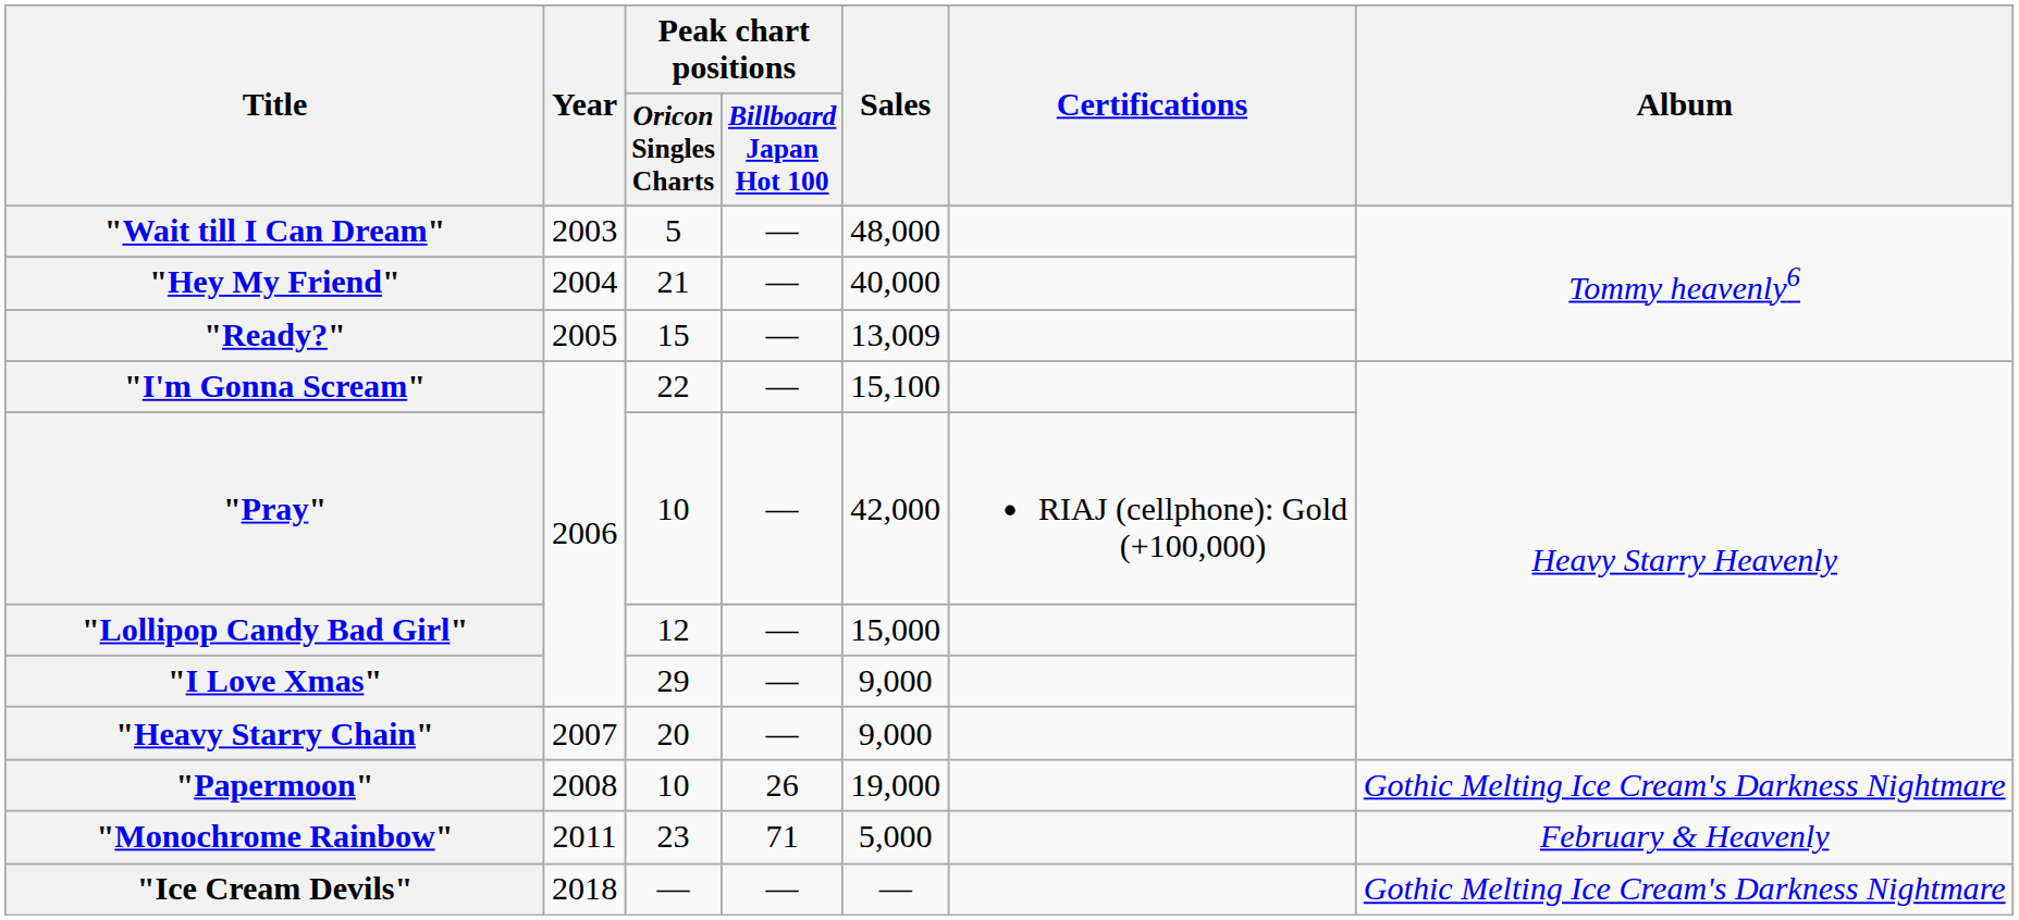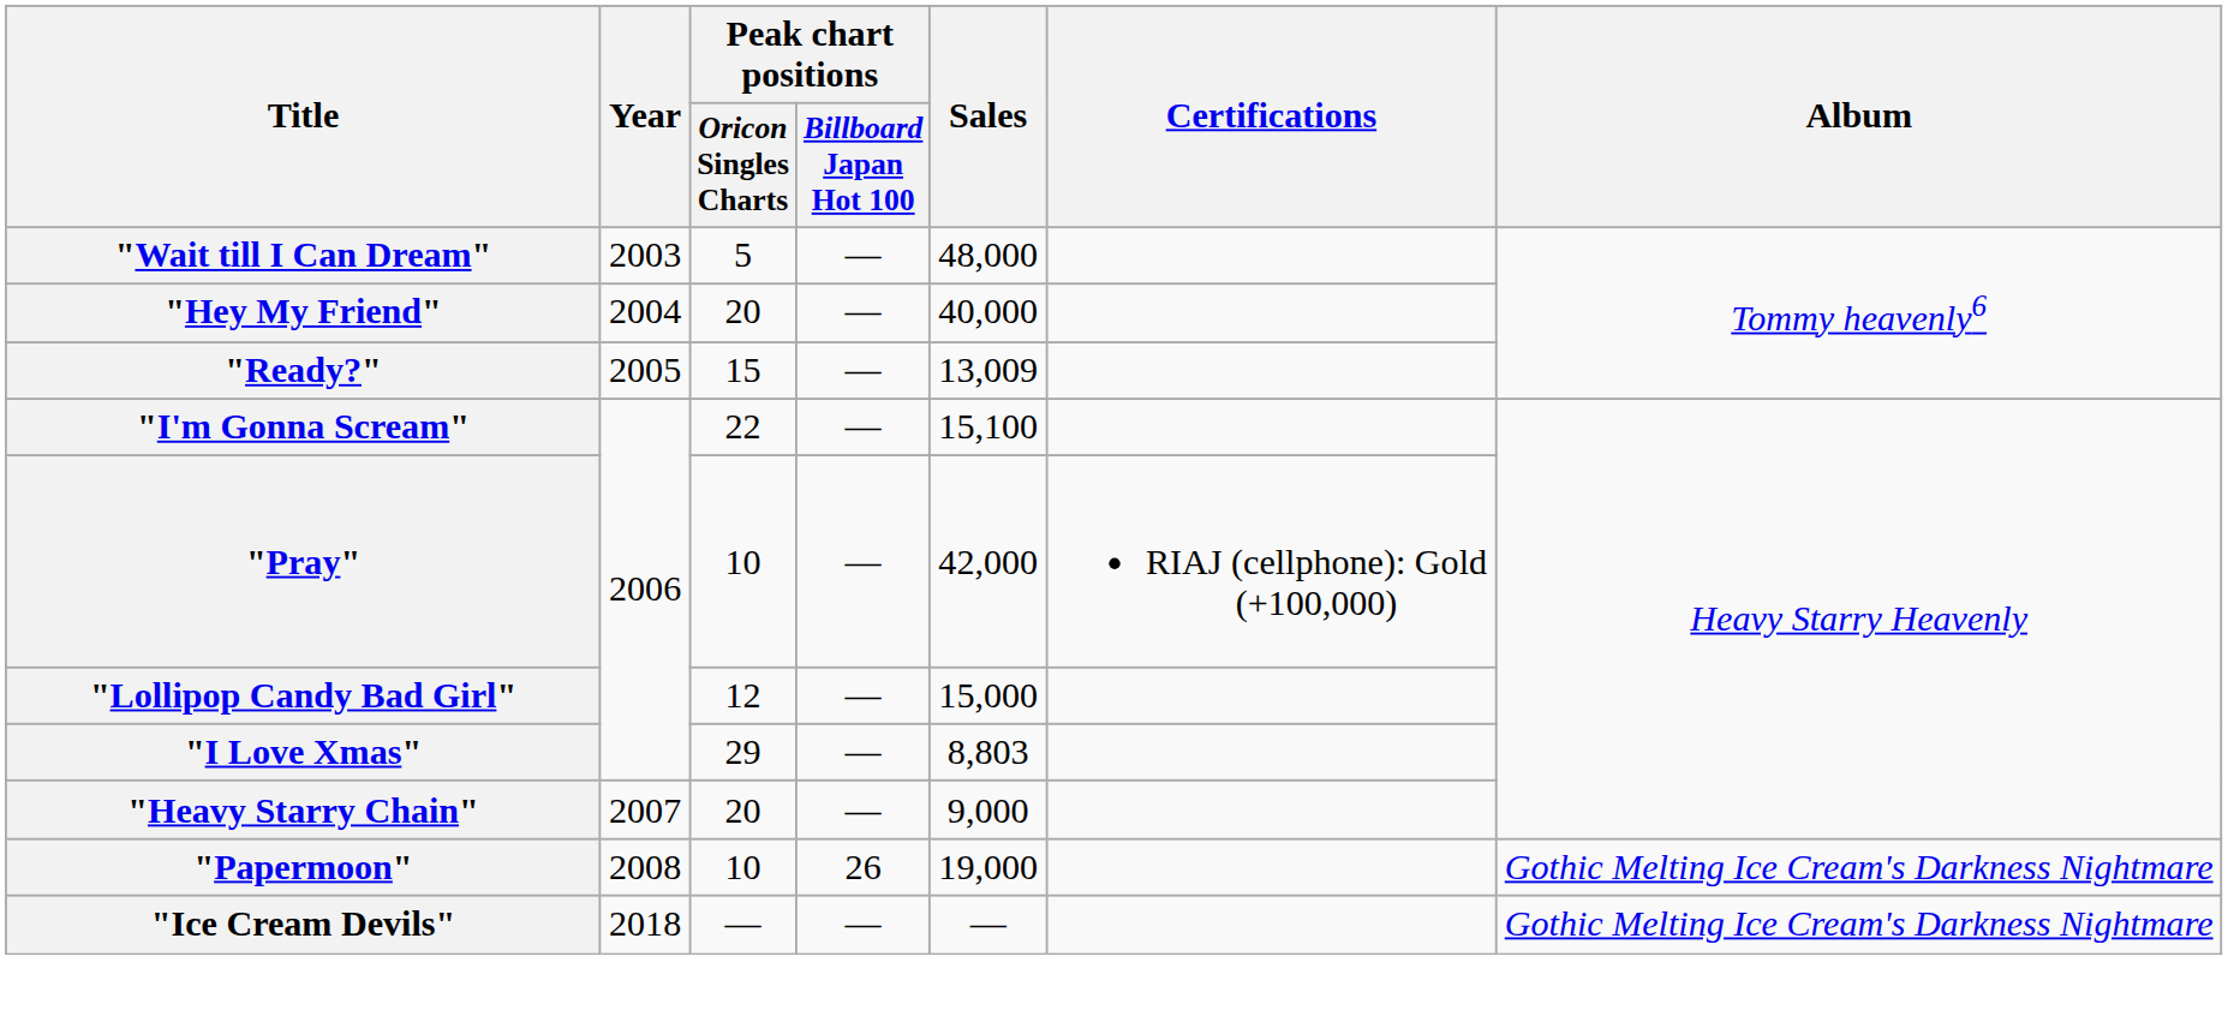"Hey My Friend" | Peak chart positions / Oricon Singles Charts: 21 -> 20
"I Love Xmas" | Sales: 9,000 -> 8,803
- row: "Monochrome Rainbow" | 2011 | 23 | 71 | 5,000 | February & Heavenly
